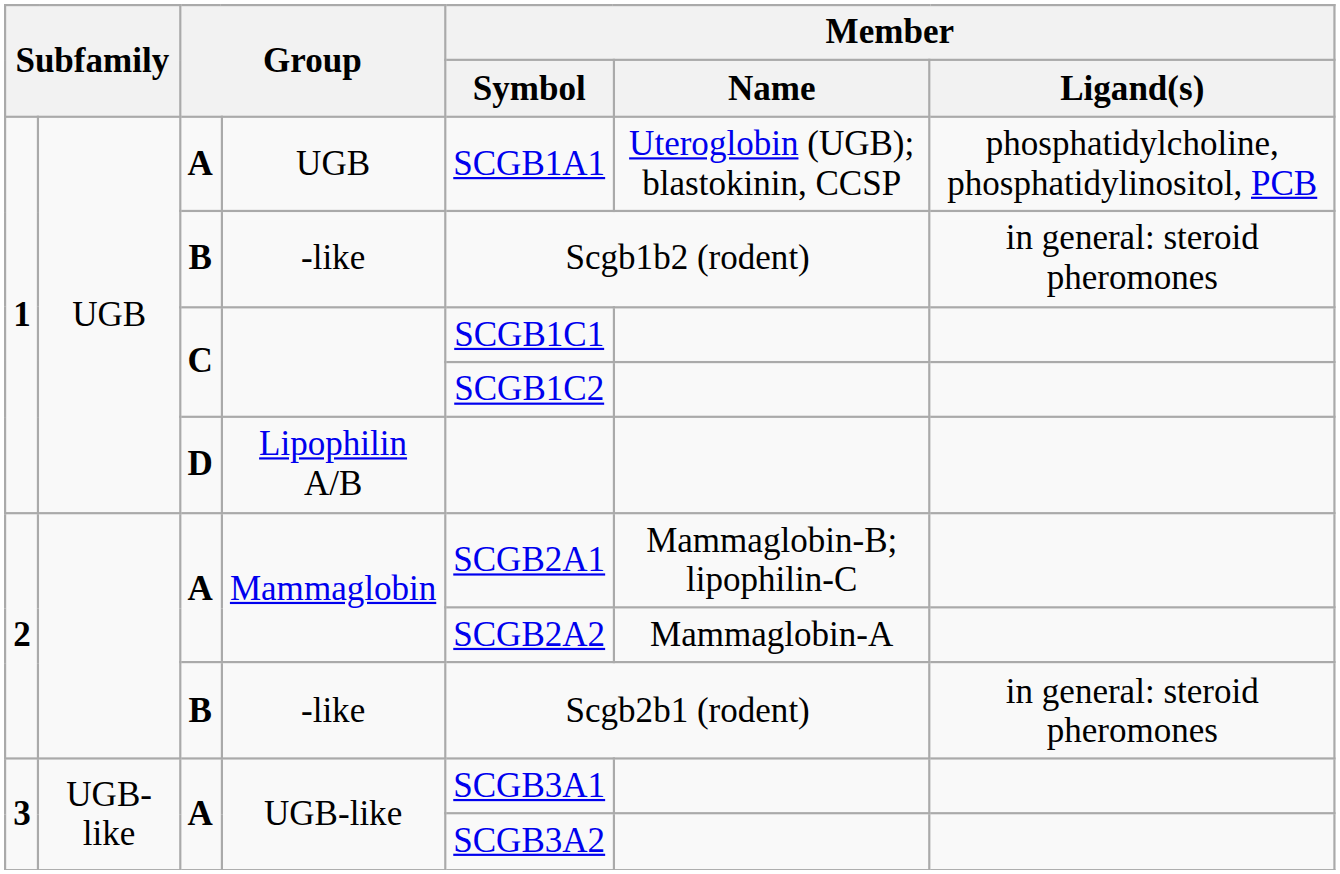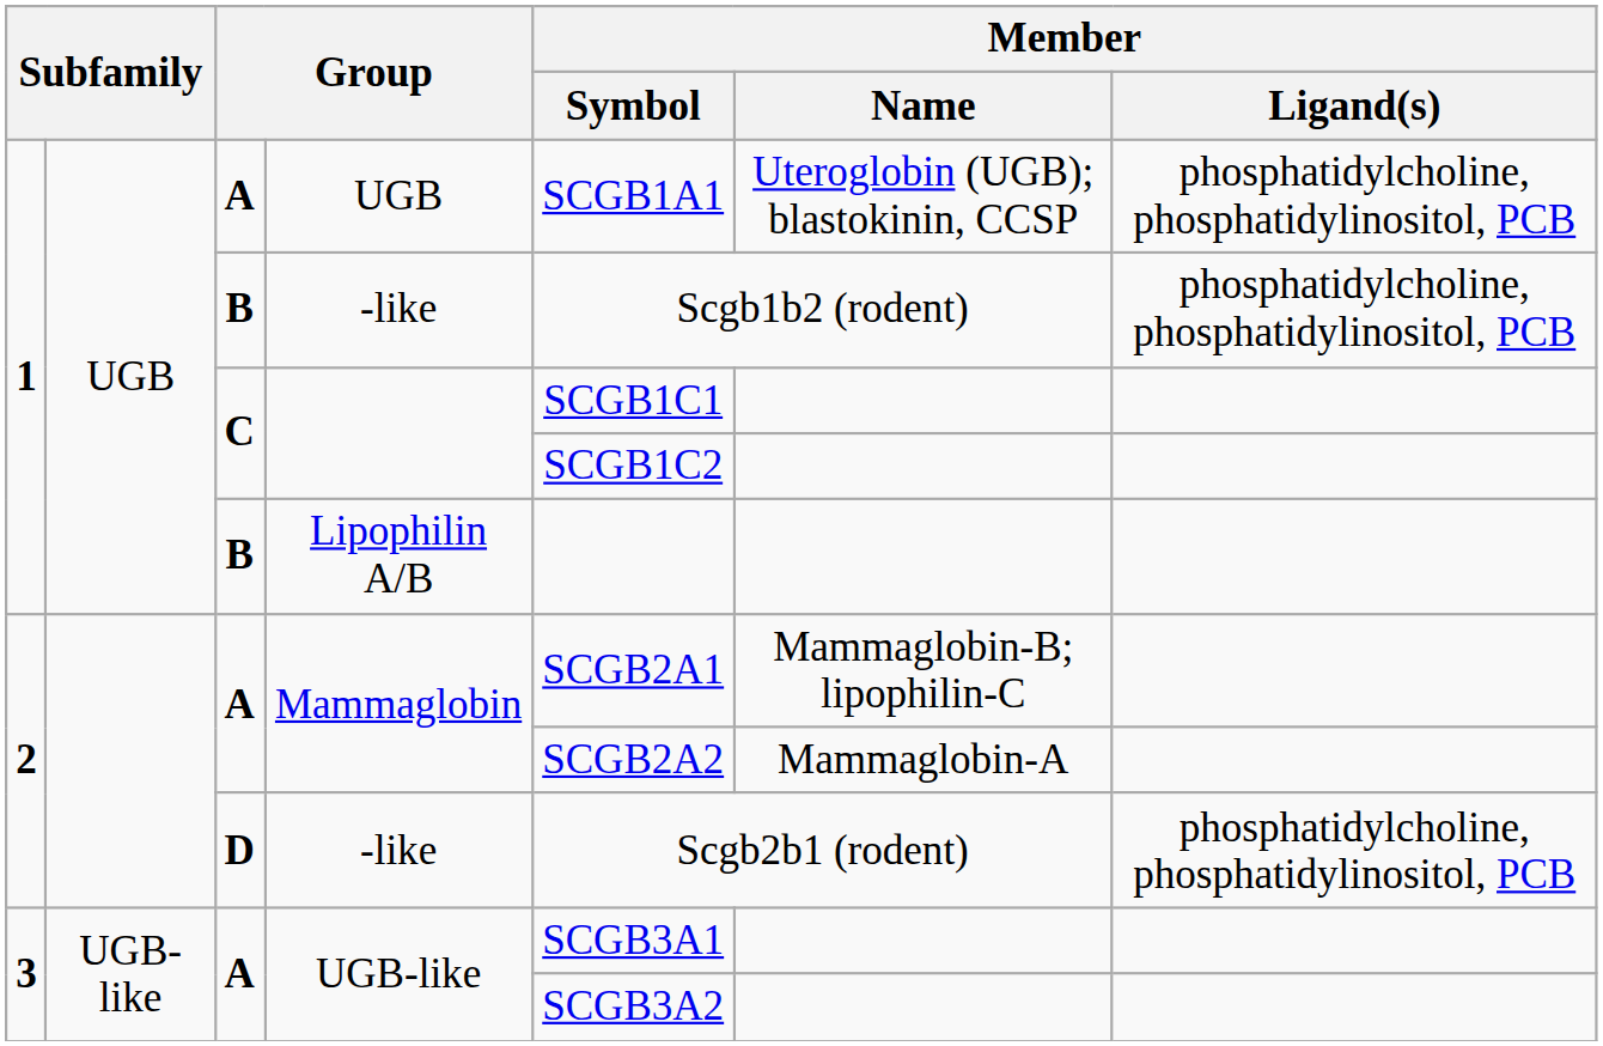1 / -like | Member / Ligand(s): in general: steroid pheromones -> phosphatidylcholine, phosphatidylinositol, PCB
Lipophilin A/B | column 3: D -> B
2 / -like | column 3: B -> D
2 / -like | Member / Ligand(s): in general: steroid pheromones -> phosphatidylcholine, phosphatidylinositol, PCB
